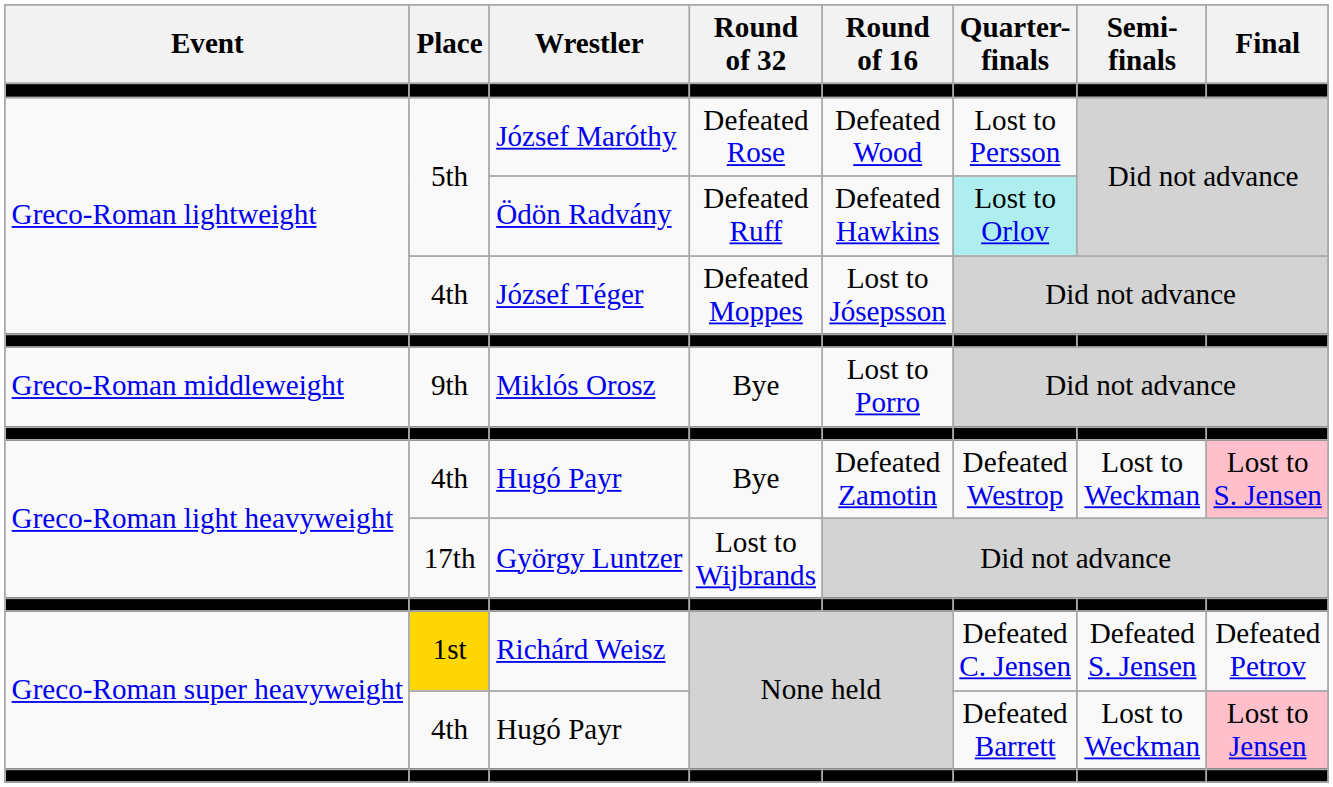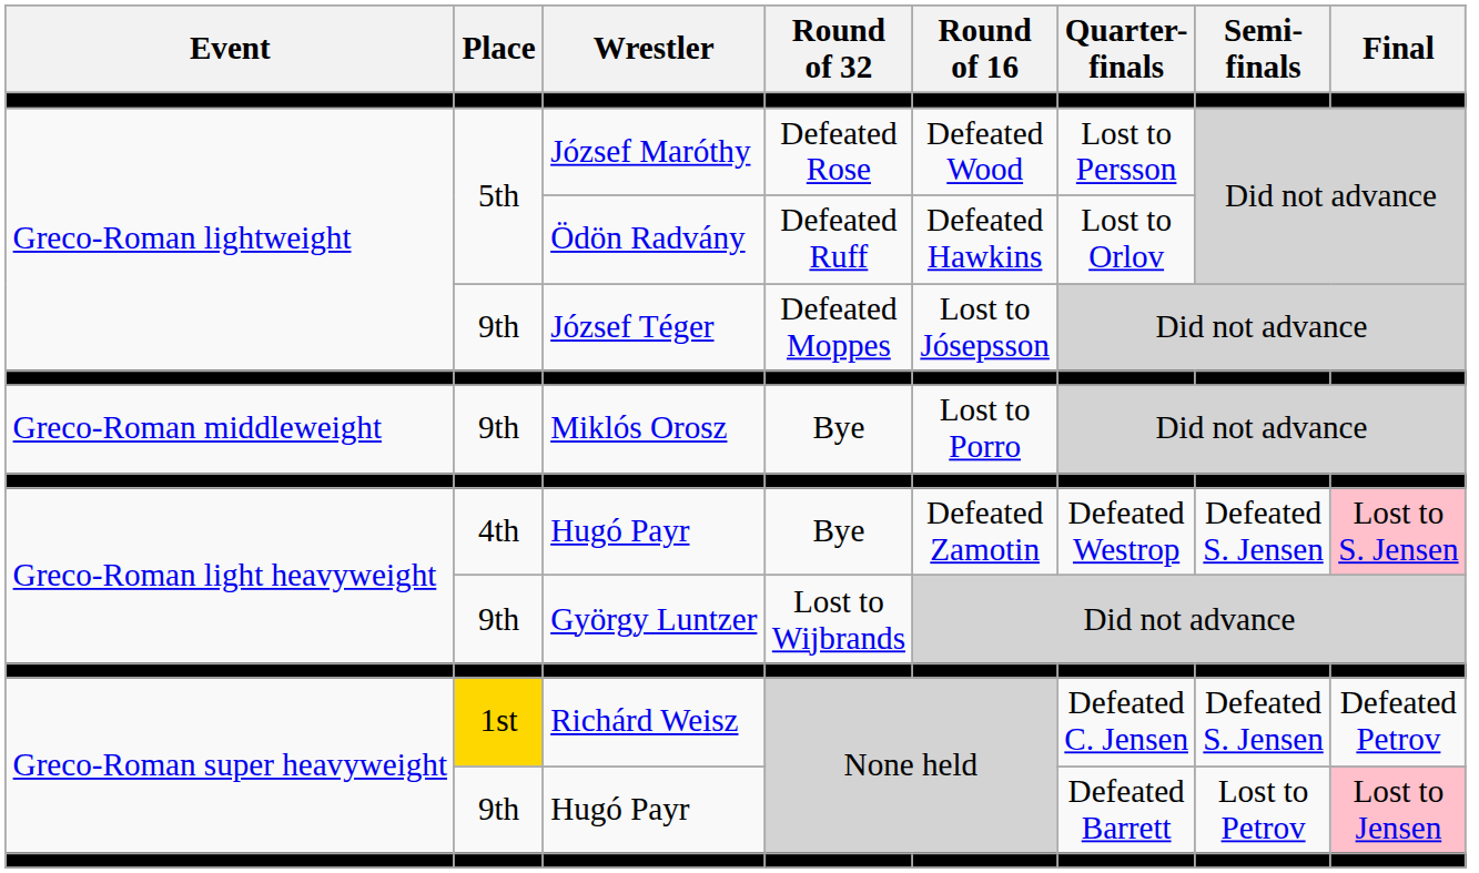Ödön Radvány | Quarter- finals: paleturquoise background -> no background
József Téger | Place: 4th -> 9th
Hugó Payr / Bye | Semi- finals: Lost to Weckman -> Defeated S. Jensen
György Luntzer | Place: 17th -> 9th
Hugó Payr / None held | Place: 4th -> 9th
Hugó Payr / None held | Semi- finals: Lost to Weckman -> Lost to Petrov
